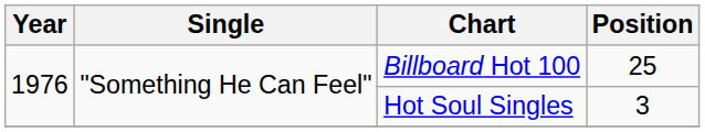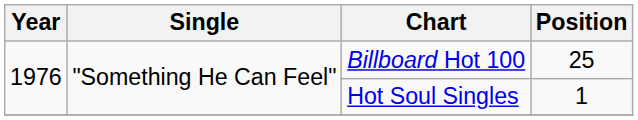Hot Soul Singles | Position: 3 -> 1
